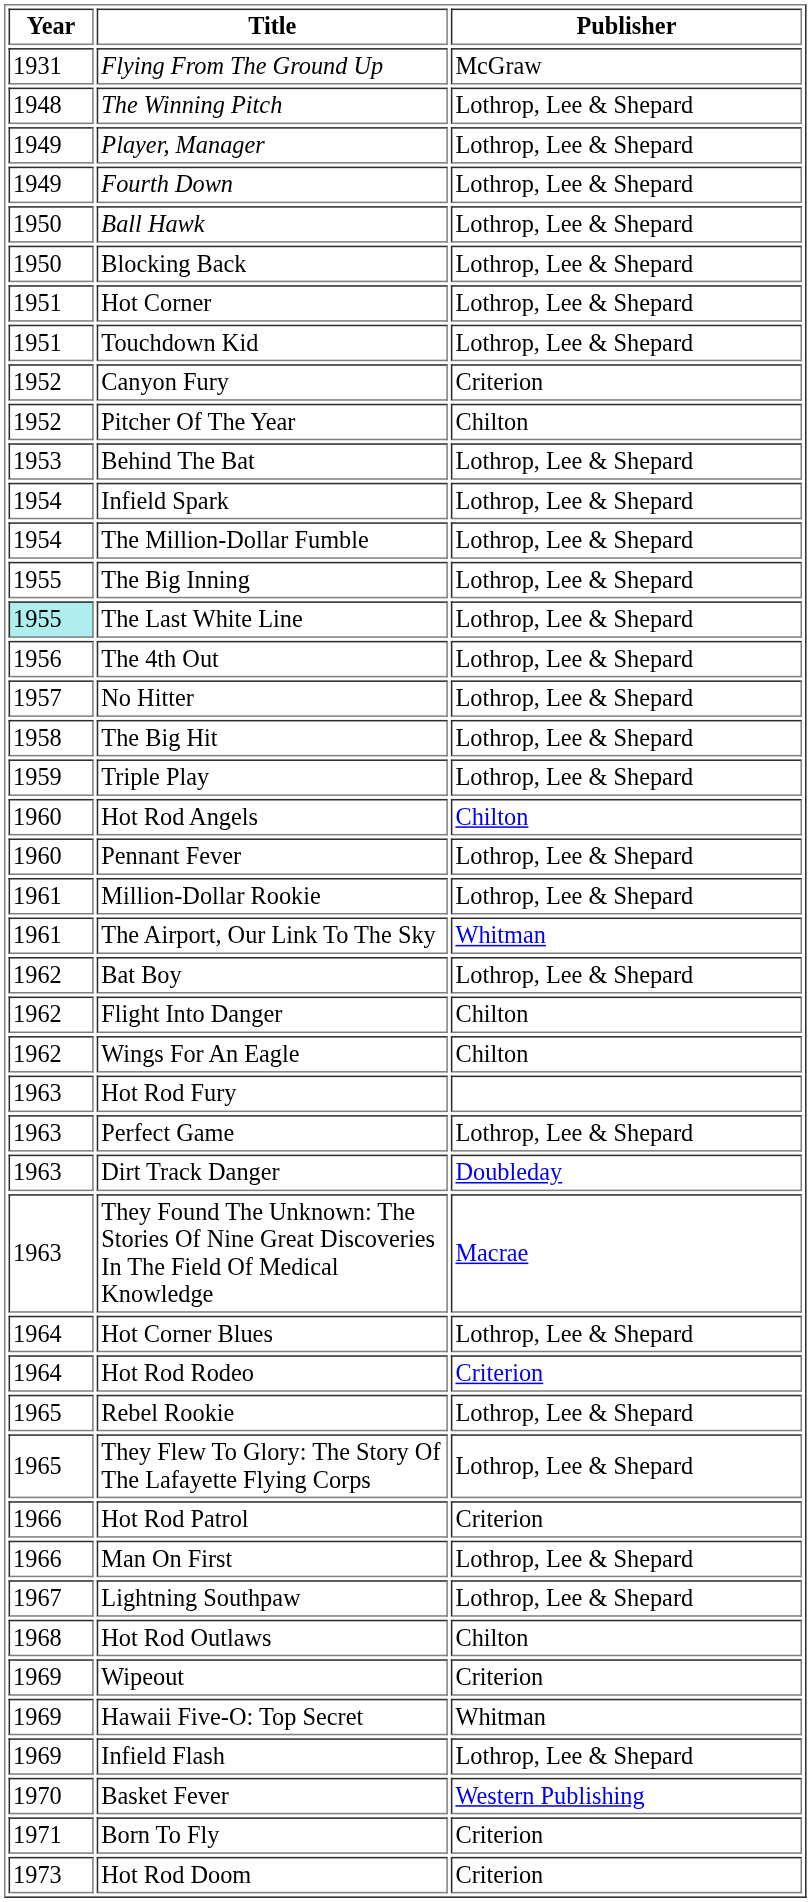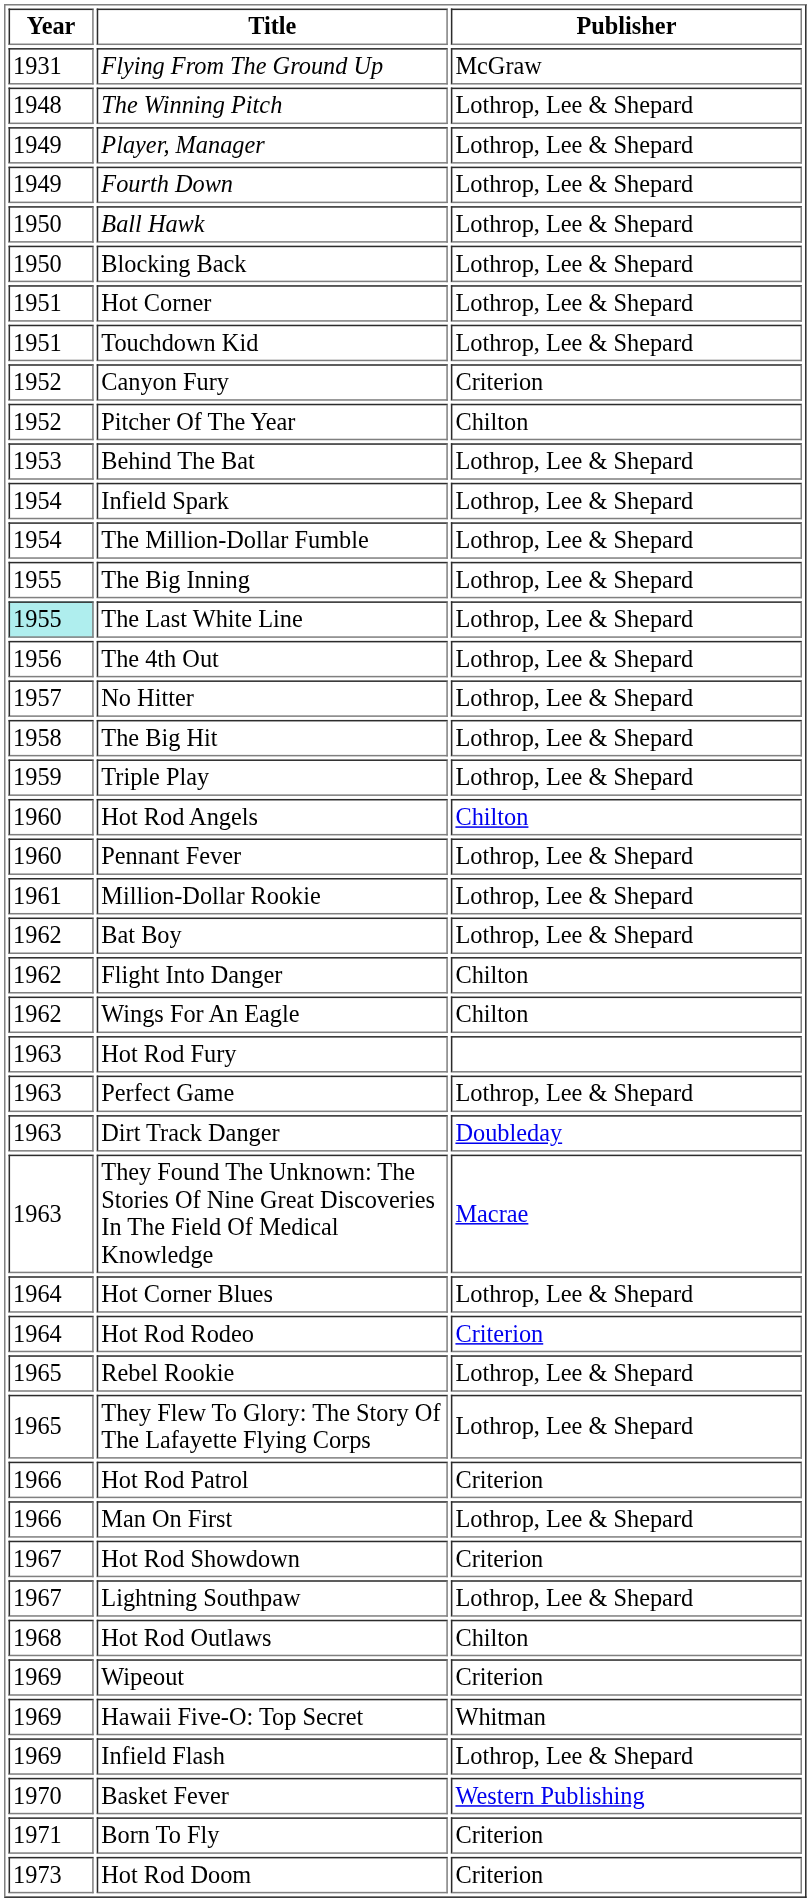- row: 1961 | The Airport, Our Link To The Sky | Whitman
+ row: 1967 | Hot Rod Showdown | Criterion
